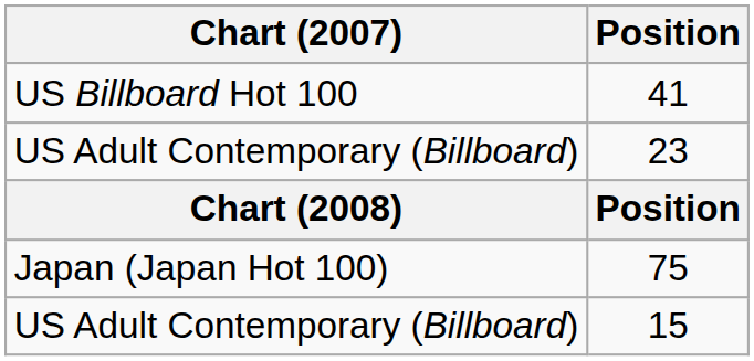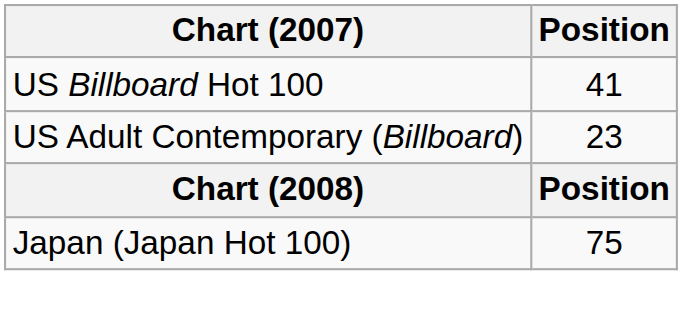- row: US Adult Contemporary (Billboard) | 15
